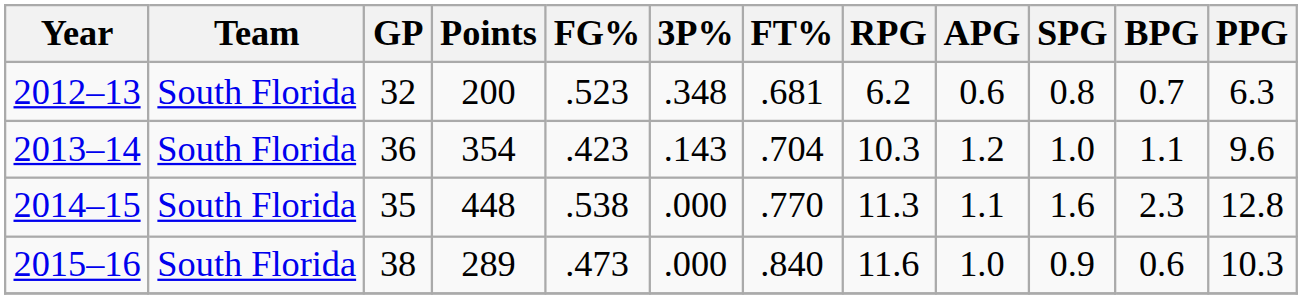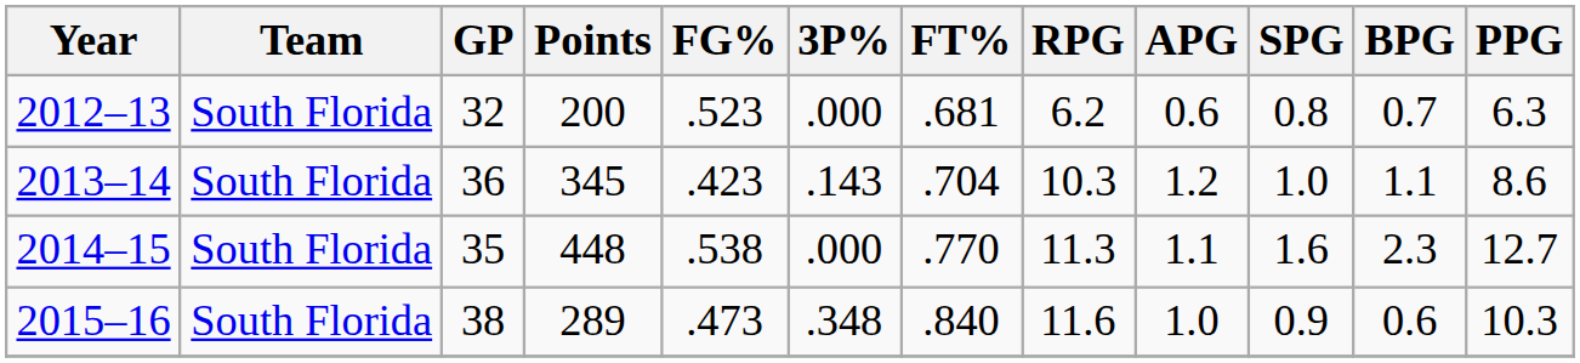2012–13 | 3P%: .348 -> .000
2013–14 | Points: 354 -> 345
2013–14 | PPG: 9.6 -> 8.6
2014–15 | PPG: 12.8 -> 12.7
2015–16 | 3P%: .000 -> .348
